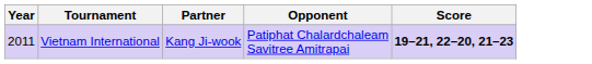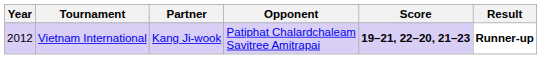+ column: Result | Runner-up
Vietnam International | Year: 2011 -> 2012
